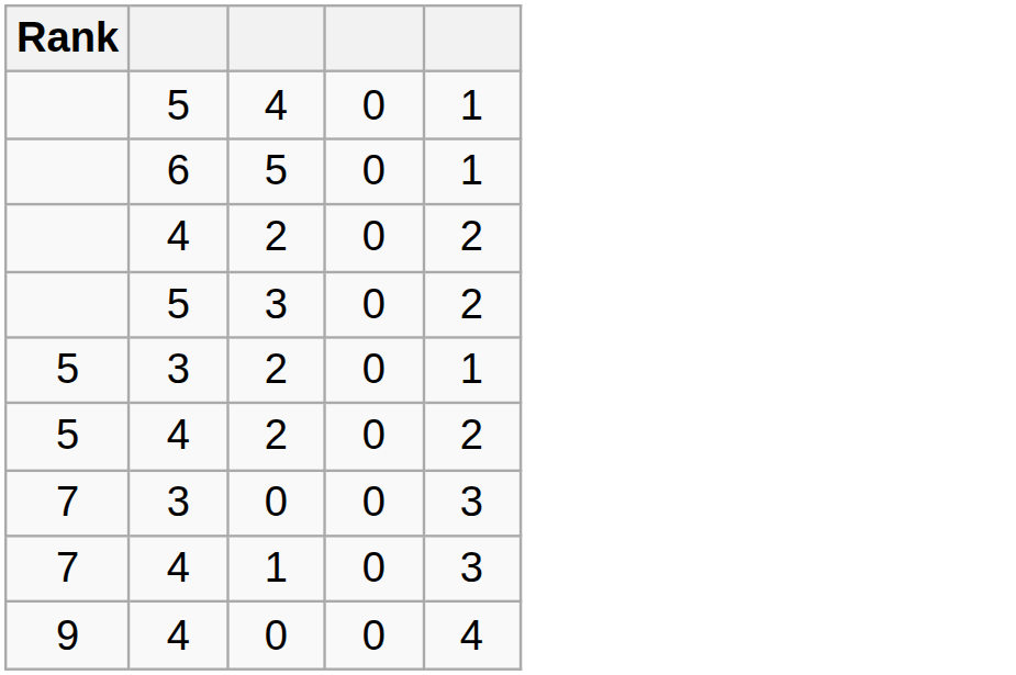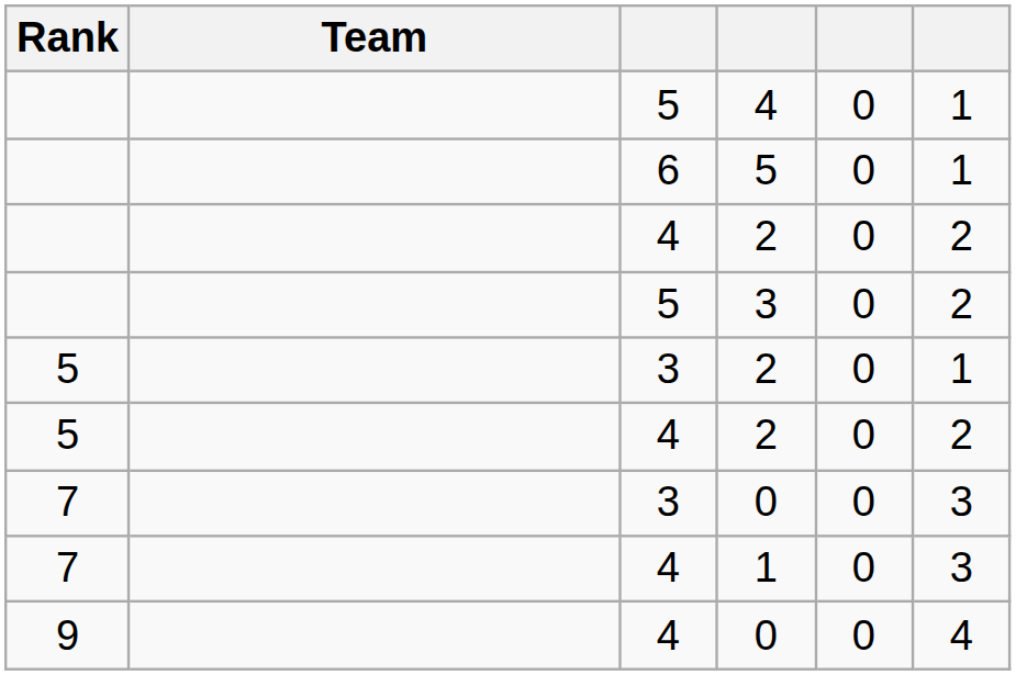+ column: Team
